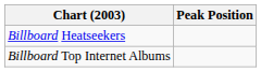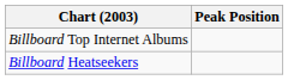rows swapped: Billboard Heatseekers <-> Billboard Top Internet Albums
